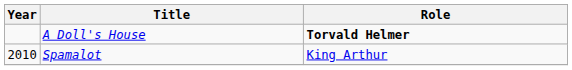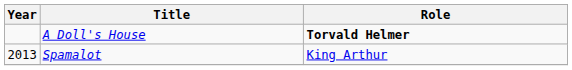Spamalot | Year: 2010 -> 2013
